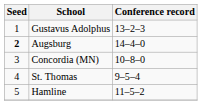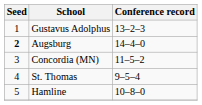Concordia (MN) | Conference record: 10–8–0 -> 11–5–2
Hamline | Conference record: 11–5–2 -> 10–8–0
